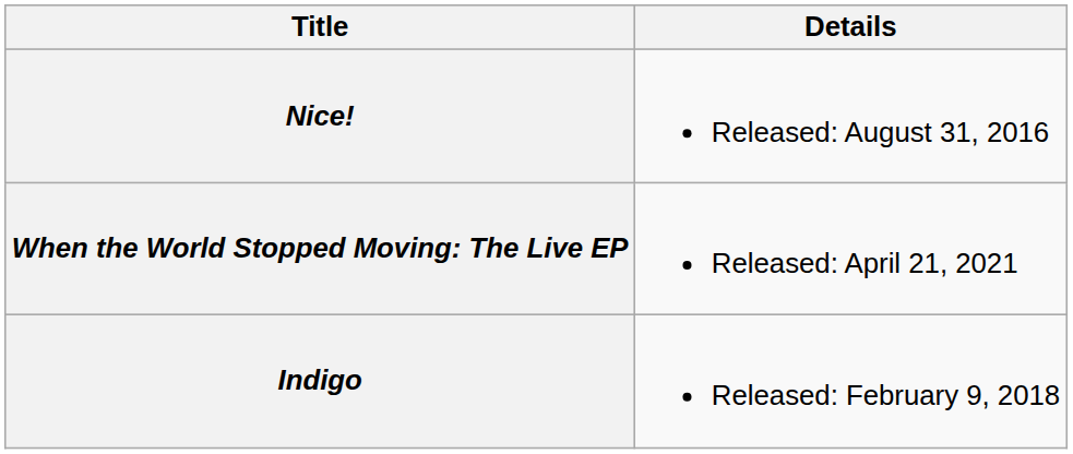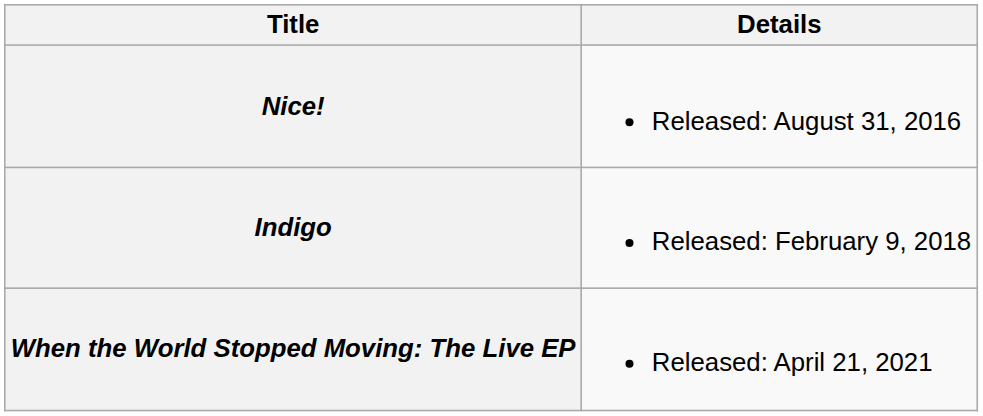rows swapped: Indigo <-> When the World Stopped Moving: The Live EP
